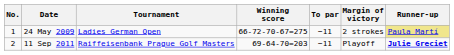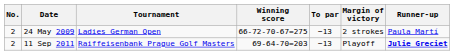24 May 2009 | No.: 1 -> 2
24 May 2009 | To par: −11 -> −13
24 May 2009 | Runner-up: khaki background -> no background
11 Sep 2011 | To par: −11 -> −13
